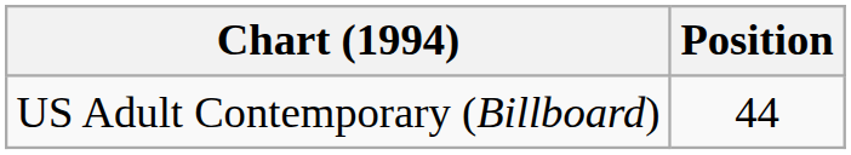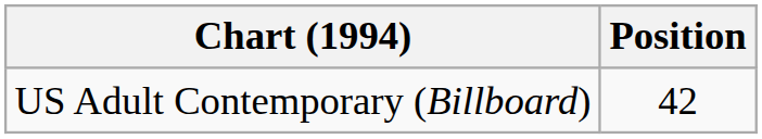US Adult Contemporary (Billboard) | Position: 44 -> 42
